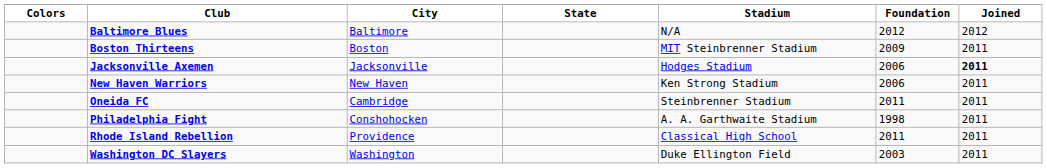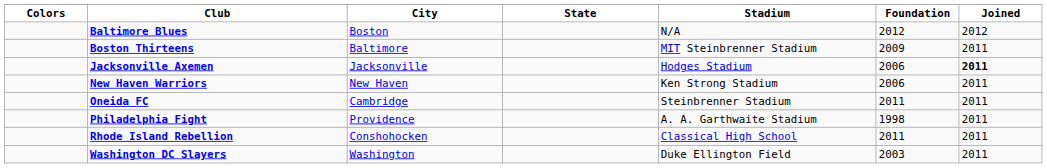Baltimore Blues | City: Baltimore -> Boston
Boston Thirteens | City: Boston -> Baltimore
Philadelphia Fight | City: Conshohocken -> Providence
Rhode Island Rebellion | City: Providence -> Conshohocken
